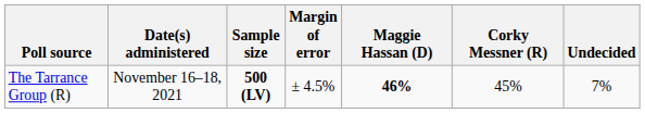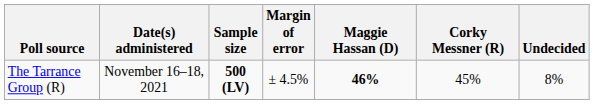The Tarrance Group (R) | Undecided: 7% -> 8%
